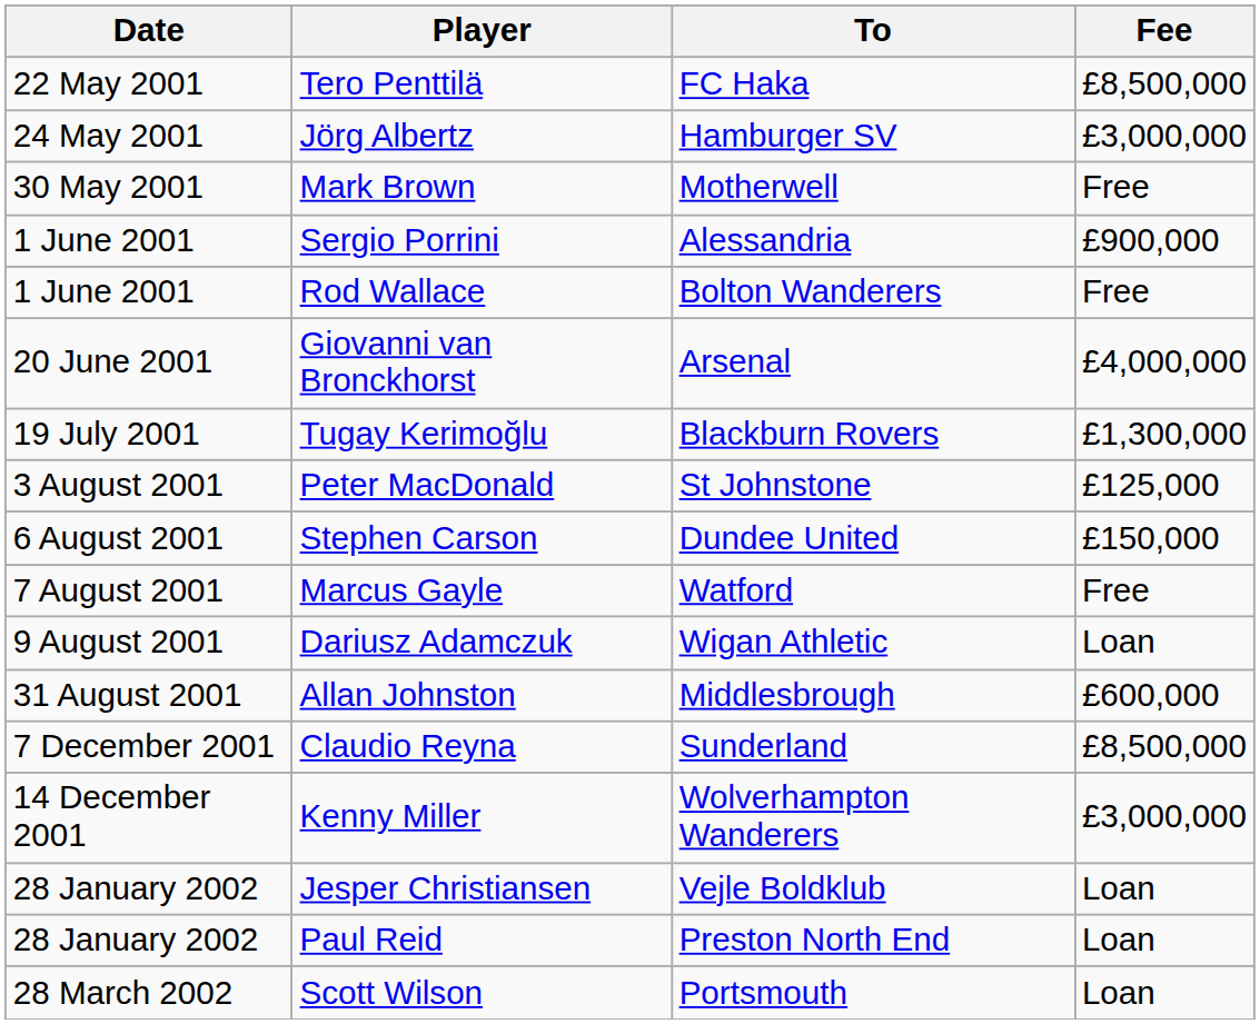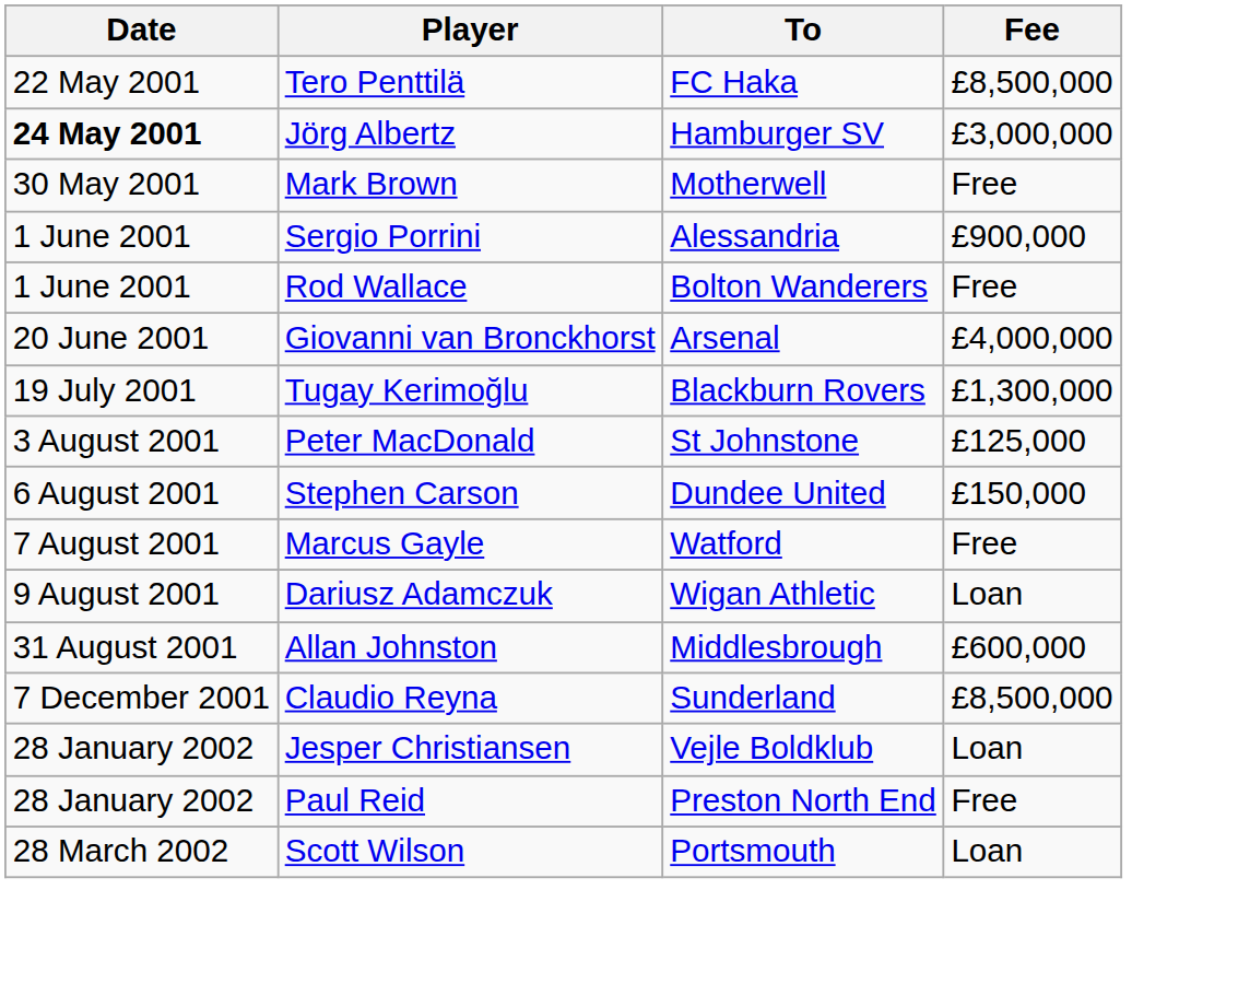Jörg Albertz | Date: normal -> bold
- row: 14 December 2001 | Kenny Miller | Wolverhampton Wanderers | £3,000,000
Paul Reid | Fee: Loan -> Free
